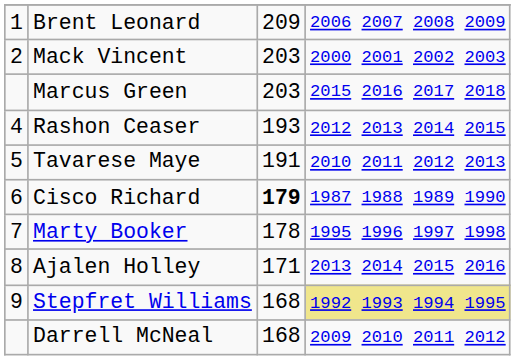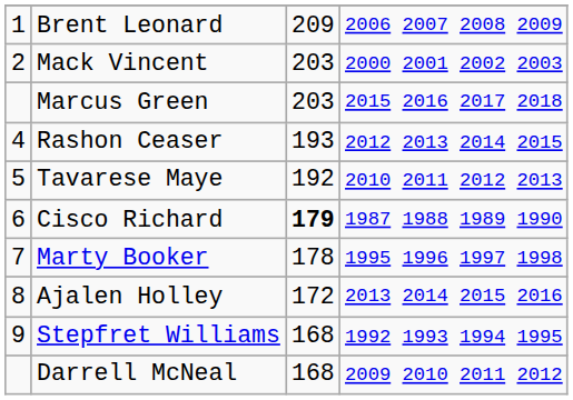Tavarese Maye | column 3: 191 -> 192
Ajalen Holley | column 3: 171 -> 172
Stepfret Williams | column 4: khaki background -> no background
